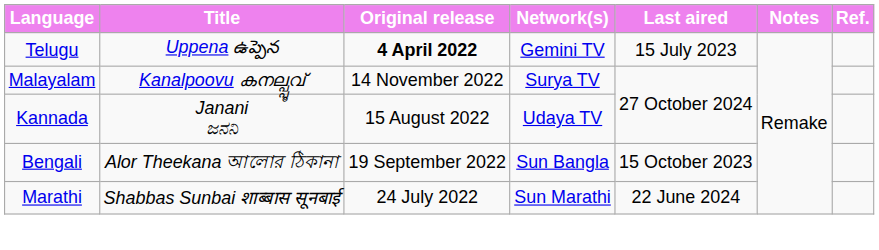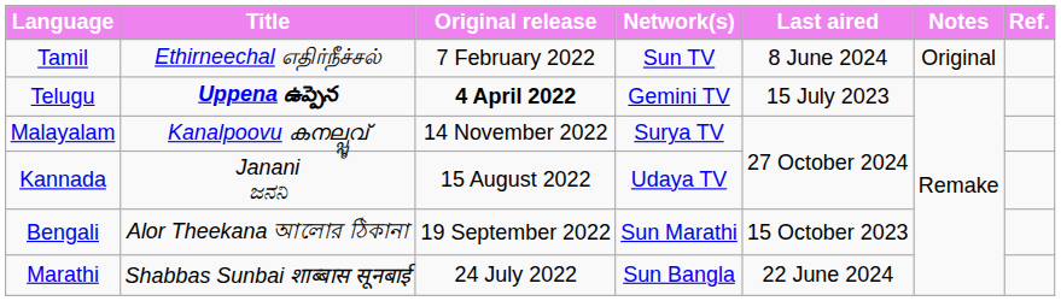+ row: Tamil | Ethirneechal எதிர்நீச்சல் | 7 February 2022 | Sun TV | 8 June 2024 | Original
Telugu | Title: normal -> bold
Bengali | Network(s): Sun Bangla -> Sun Marathi
Marathi | Network(s): Sun Marathi -> Sun Bangla
